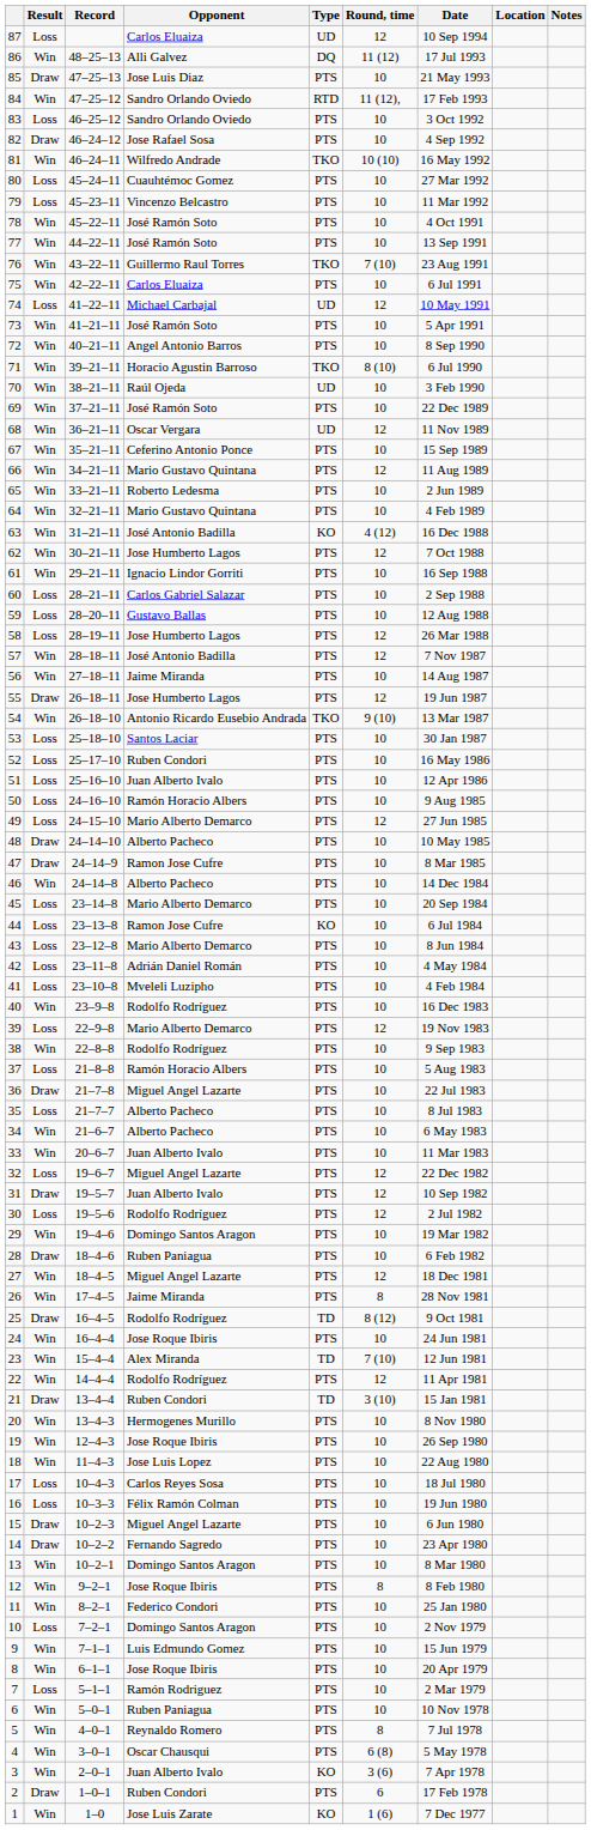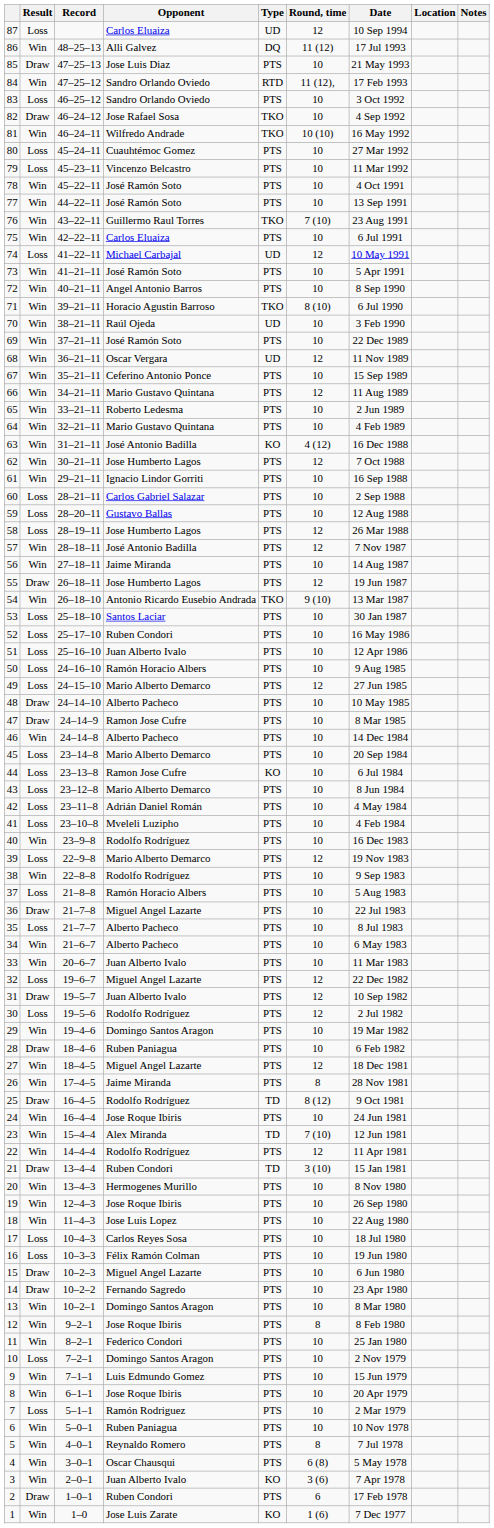82 | Type: PTS -> TKO
